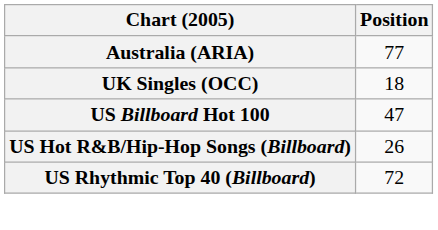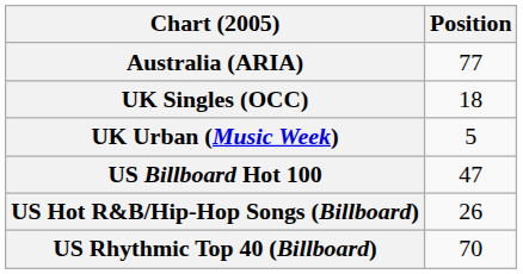+ row: UK Urban (Music Week) | 5
US Rhythmic Top 40 (Billboard) | Position: 72 -> 70
